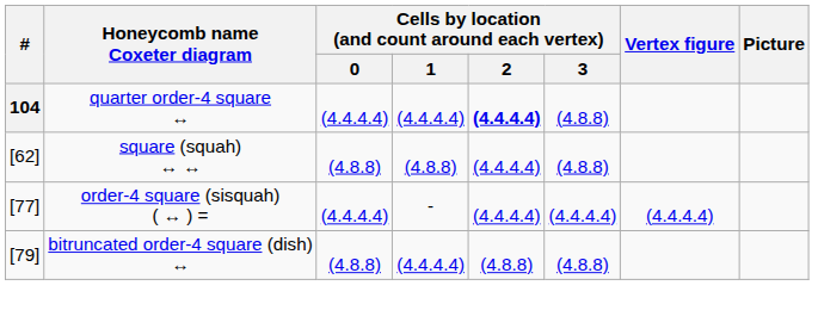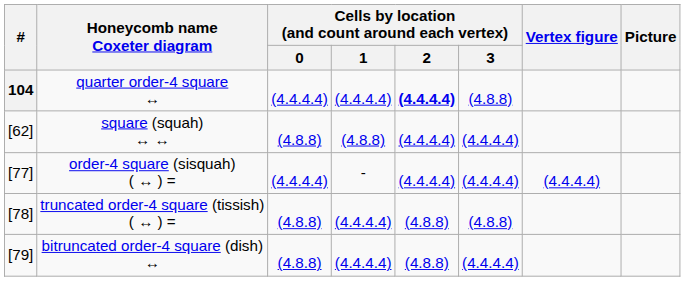square (squah) ↔ ↔ | Cells by location (and count around each vertex) / 3: (4.8.8) -> (4.4.4.4)
+ row: [78] | truncated order-4 square (tissish) ( ↔ ) = | (4.8.8) | (4.4.4.4) | (4.8.8) | (4.8.8)
bitruncated order-4 square (dish) ↔ | Cells by location (and count around each vertex) / 3: (4.8.8) -> (4.4.4.4)
